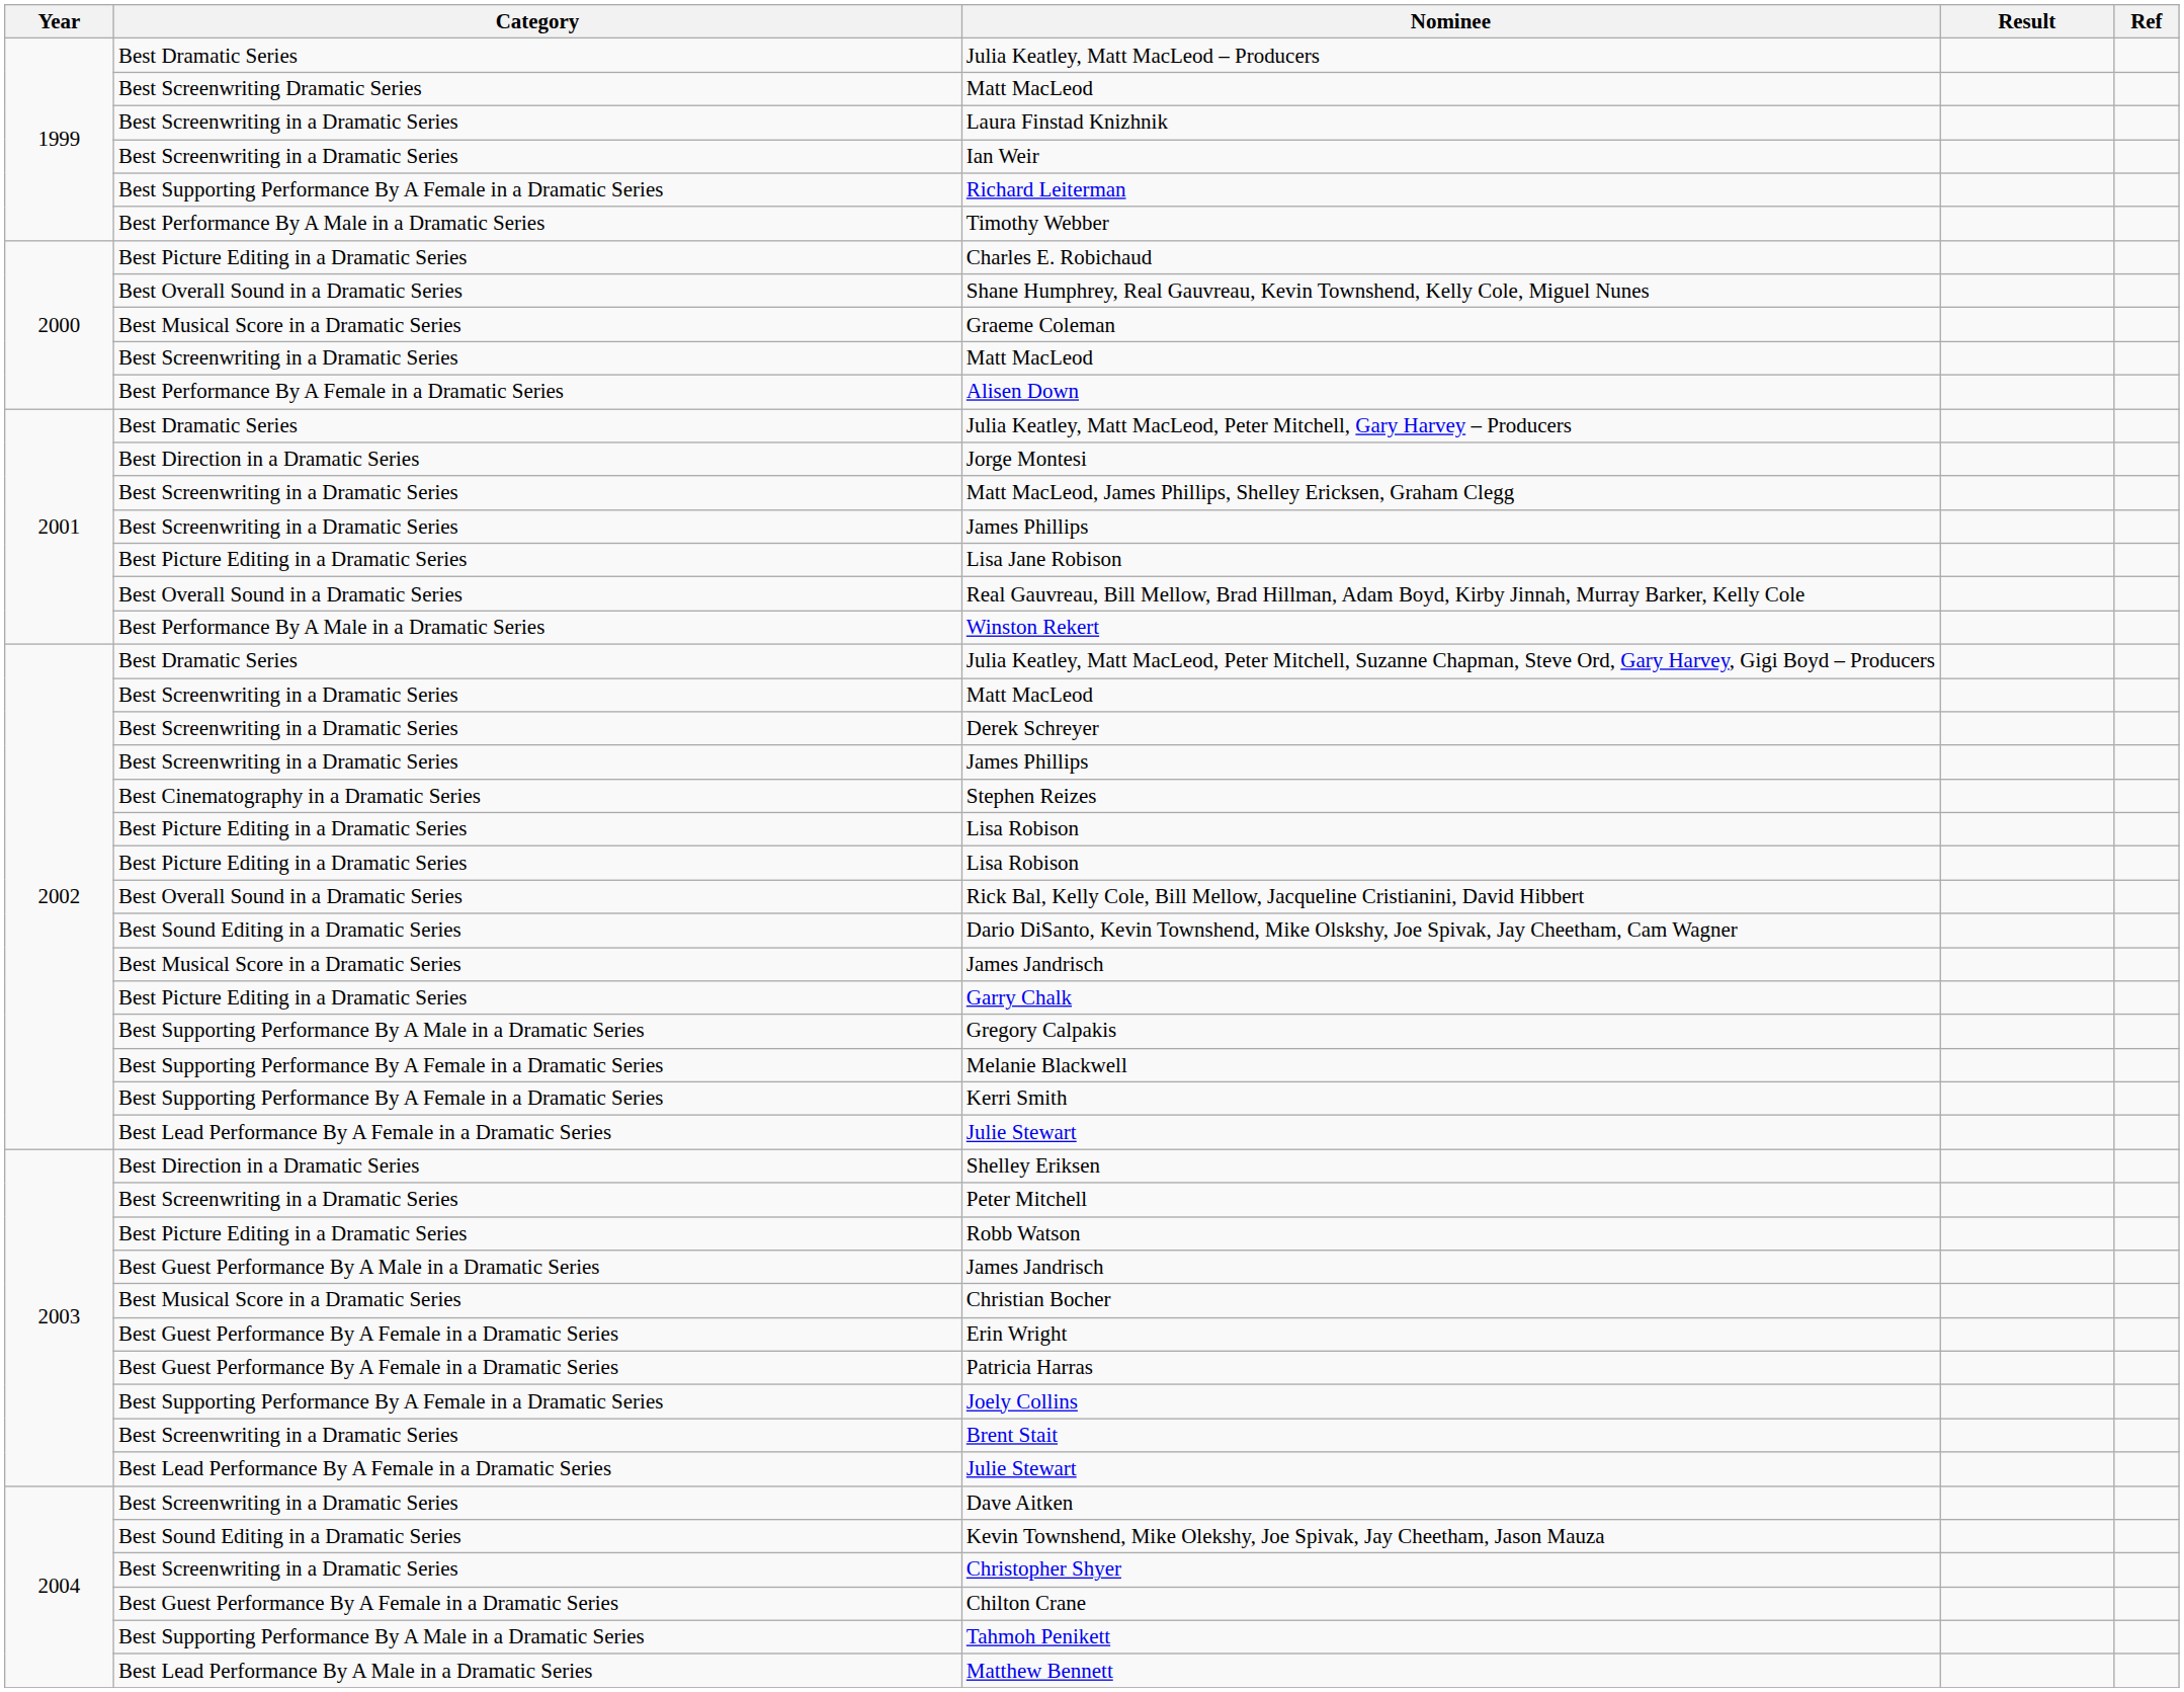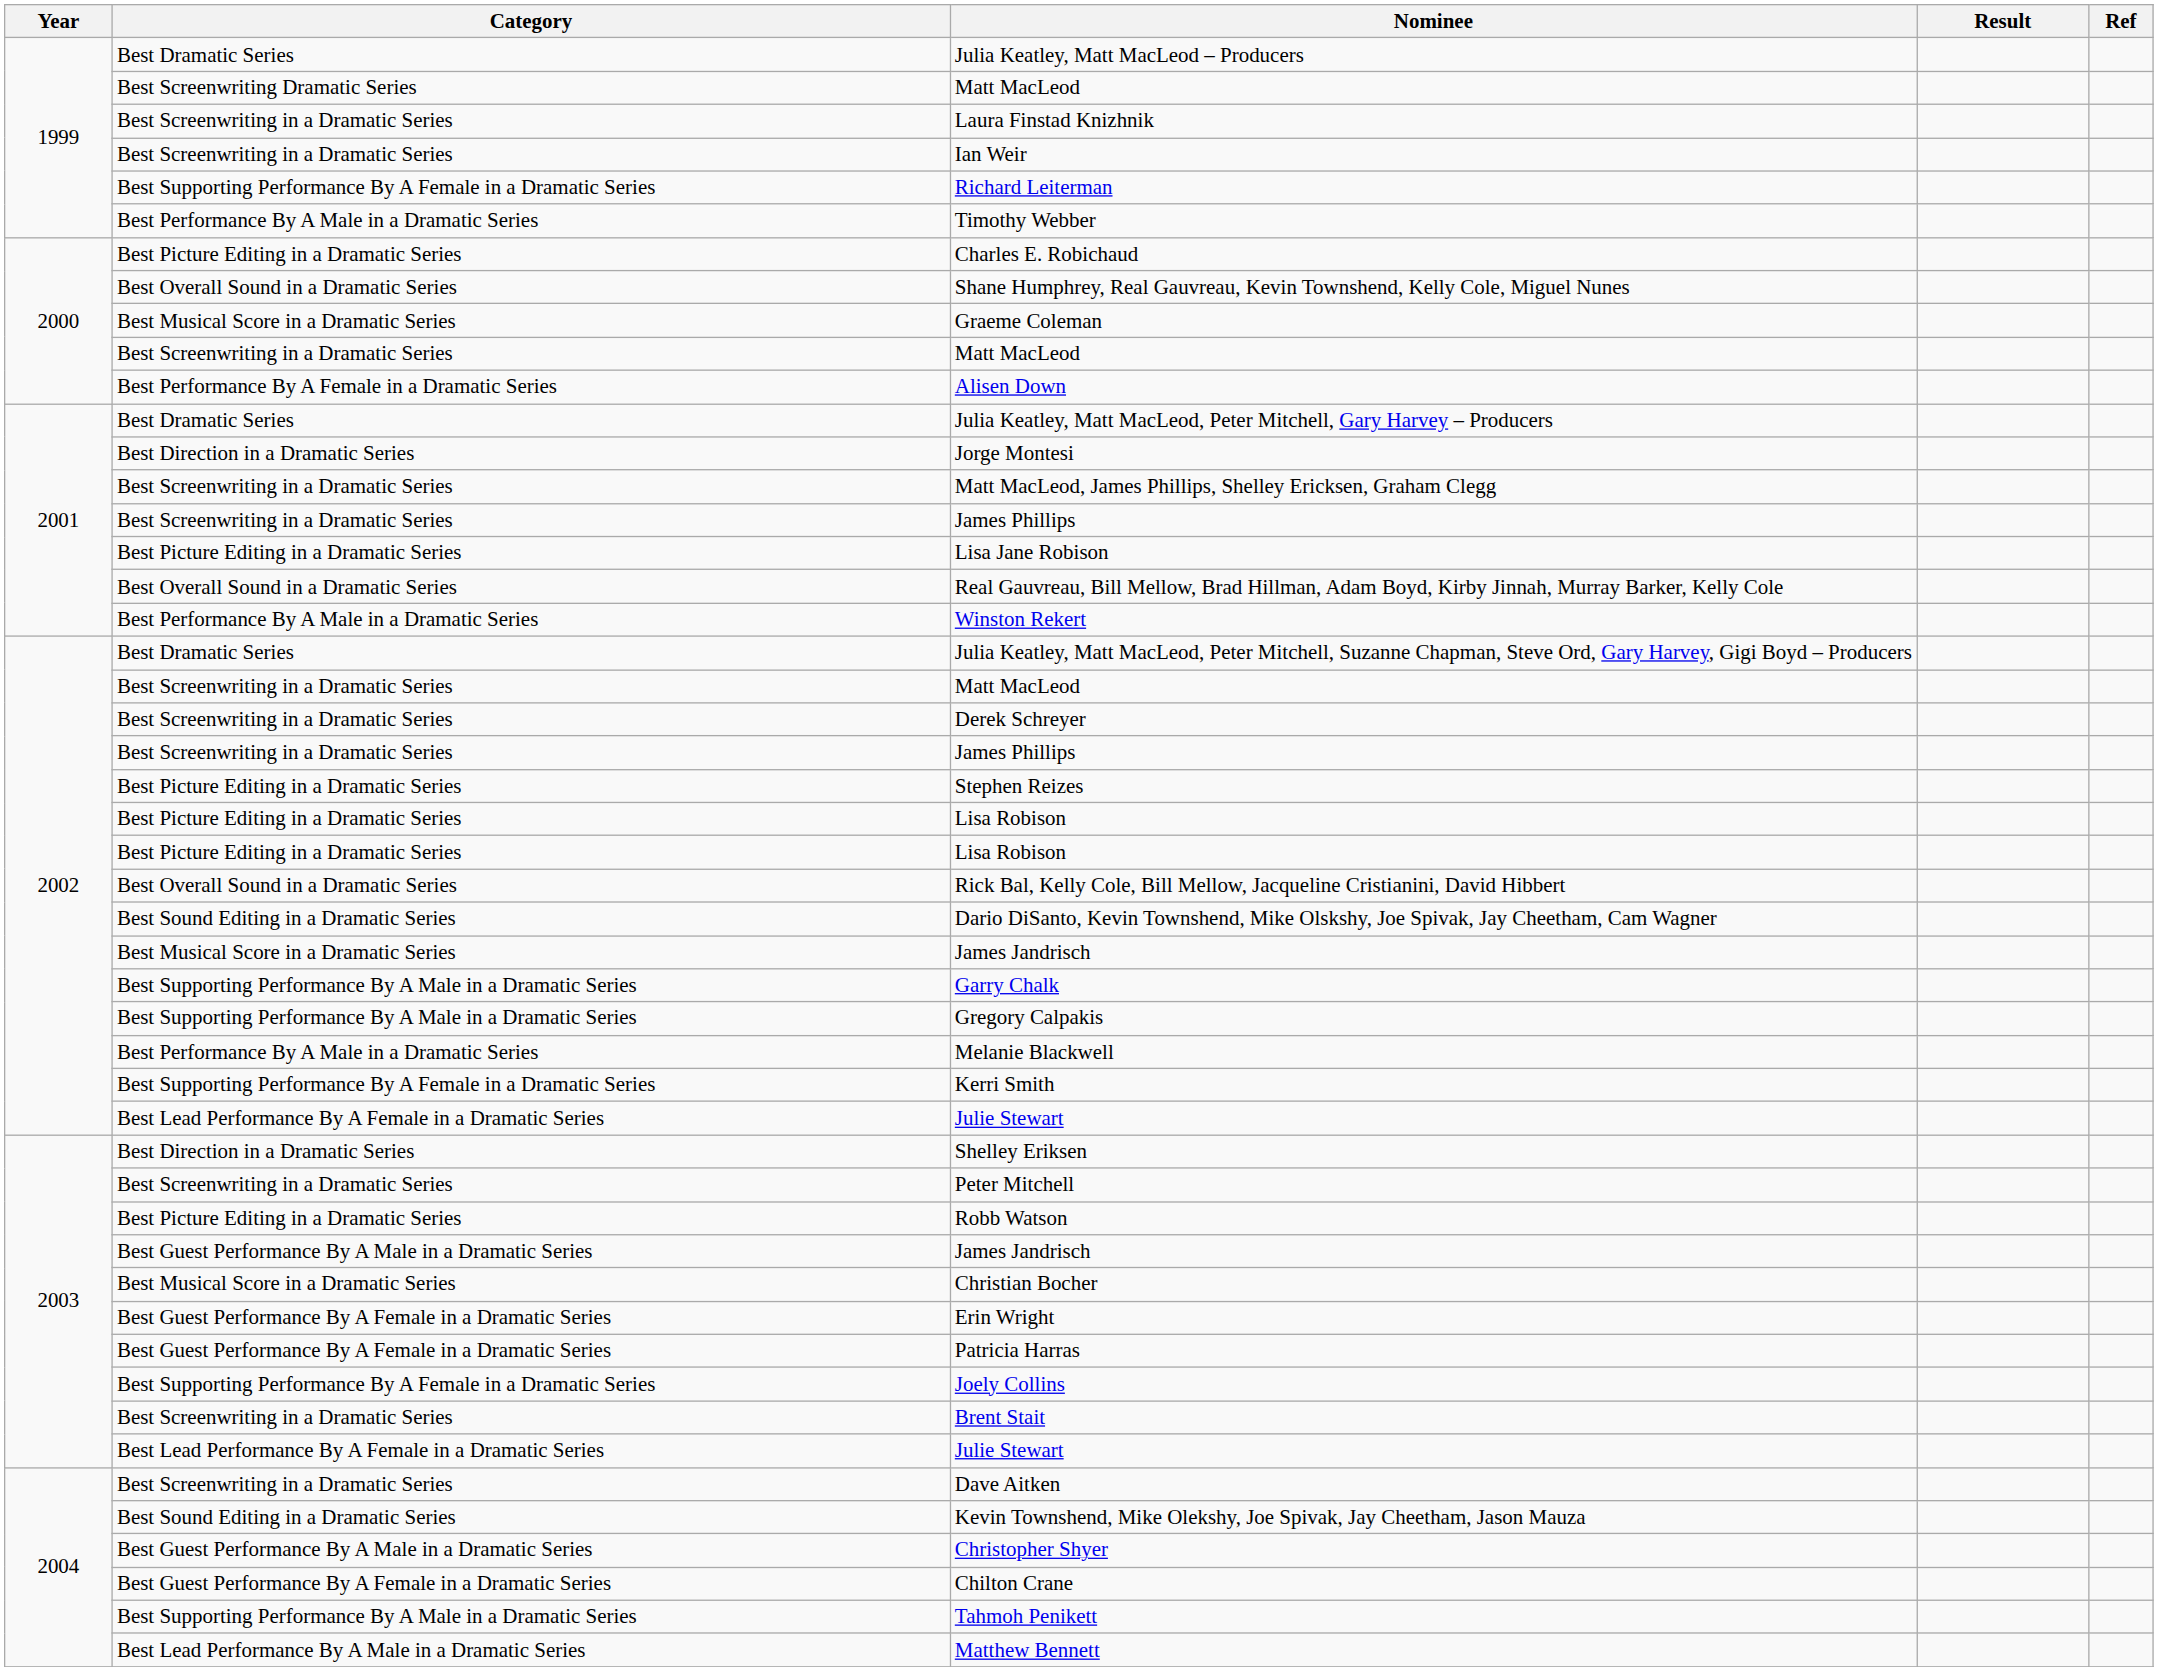Stephen Reizes | Category: Best Cinematography in a Dramatic Series -> Best Picture Editing in a Dramatic Series
Garry Chalk | Category: Best Picture Editing in a Dramatic Series -> Best Supporting Performance By A Male in a Dramatic Series
Melanie Blackwell | Category: Best Supporting Performance By A Female in a Dramatic Series -> Best Performance By A Male in a Dramatic Series
Christopher Shyer | Category: Best Screenwriting in a Dramatic Series -> Best Guest Performance By A Male in a Dramatic Series
